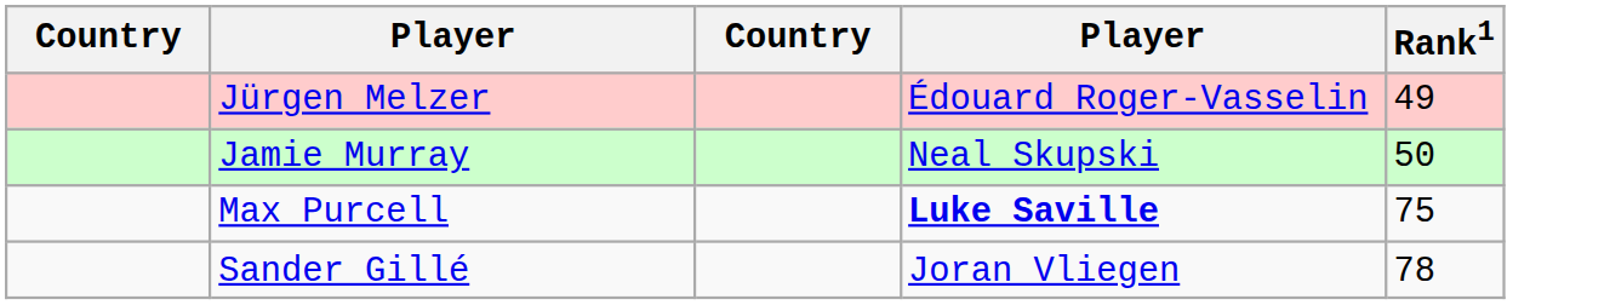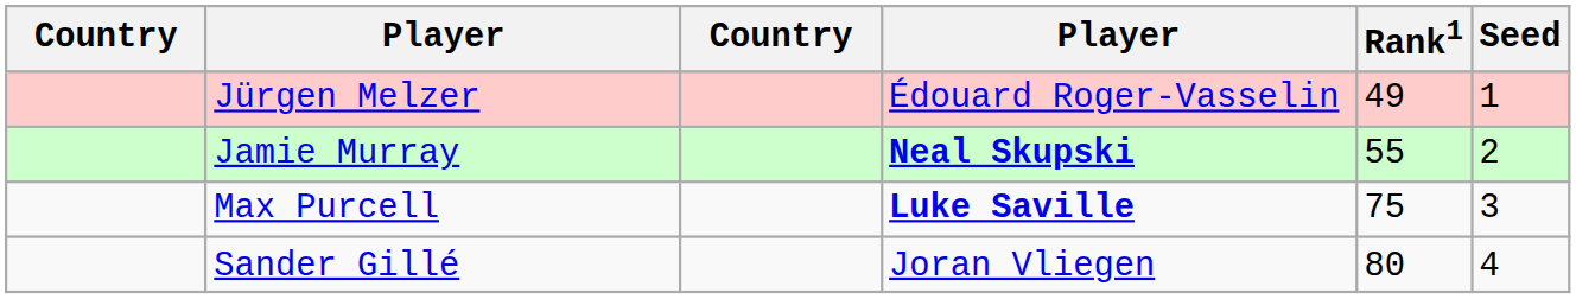+ column: Seed | 1 | 2 | 3 | 4
Jamie Murray | column 4: normal -> bold
Jamie Murray | Rank1: 50 -> 55
Sander Gillé | Rank1: 78 -> 80
